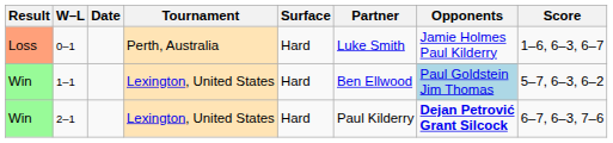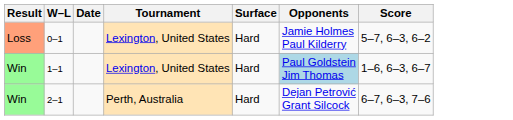- column: Partner | Luke Smith | Ben Ellwood | Paul Kilderry
0–1 | Tournament: Perth, Australia -> Lexington, United States
0–1 | Score: 1–6, 6–3, 6–7 -> 5–7, 6–3, 6–2
1–1 | Score: 5–7, 6–3, 6–2 -> 1–6, 6–3, 6–7
2–1 | Tournament: Lexington, United States -> Perth, Australia
2–1 | Opponents: bold -> normal
